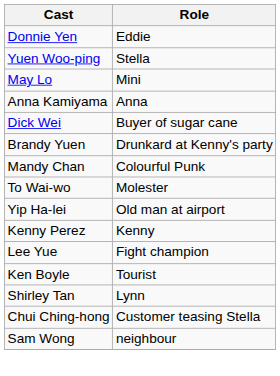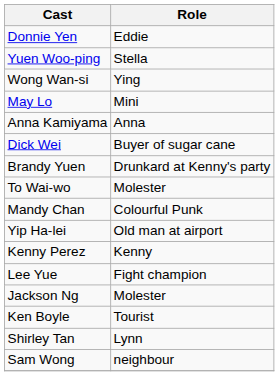+ row: Wong Wan-si | Ying
rows swapped: Mandy Chan <-> To Wai-wo
+ row: Jackson Ng | Molester
- row: Chui Ching-hong | Customer teasing Stella
